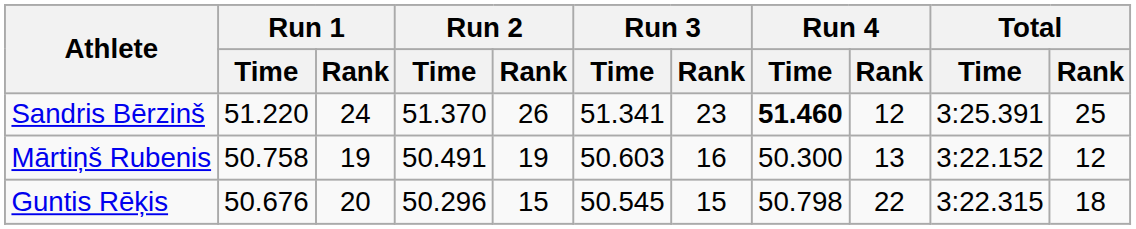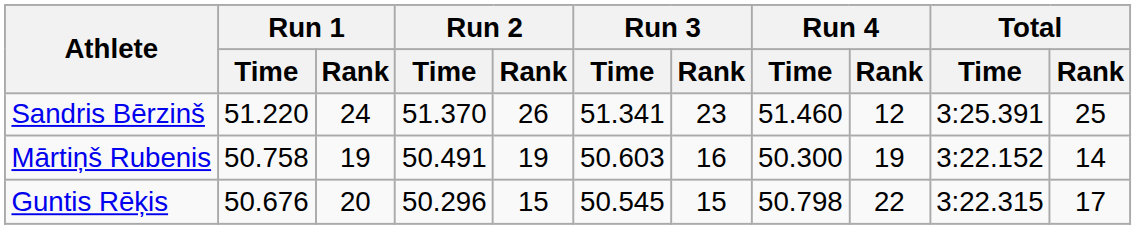Sandris Bērzinš | Run 4 / Time: bold -> normal
Mārtiņš Rubenis | Run 4 / Rank: 13 -> 19
Mārtiņš Rubenis | Total / Rank: 12 -> 14
Guntis Rēķis | Total / Rank: 18 -> 17
